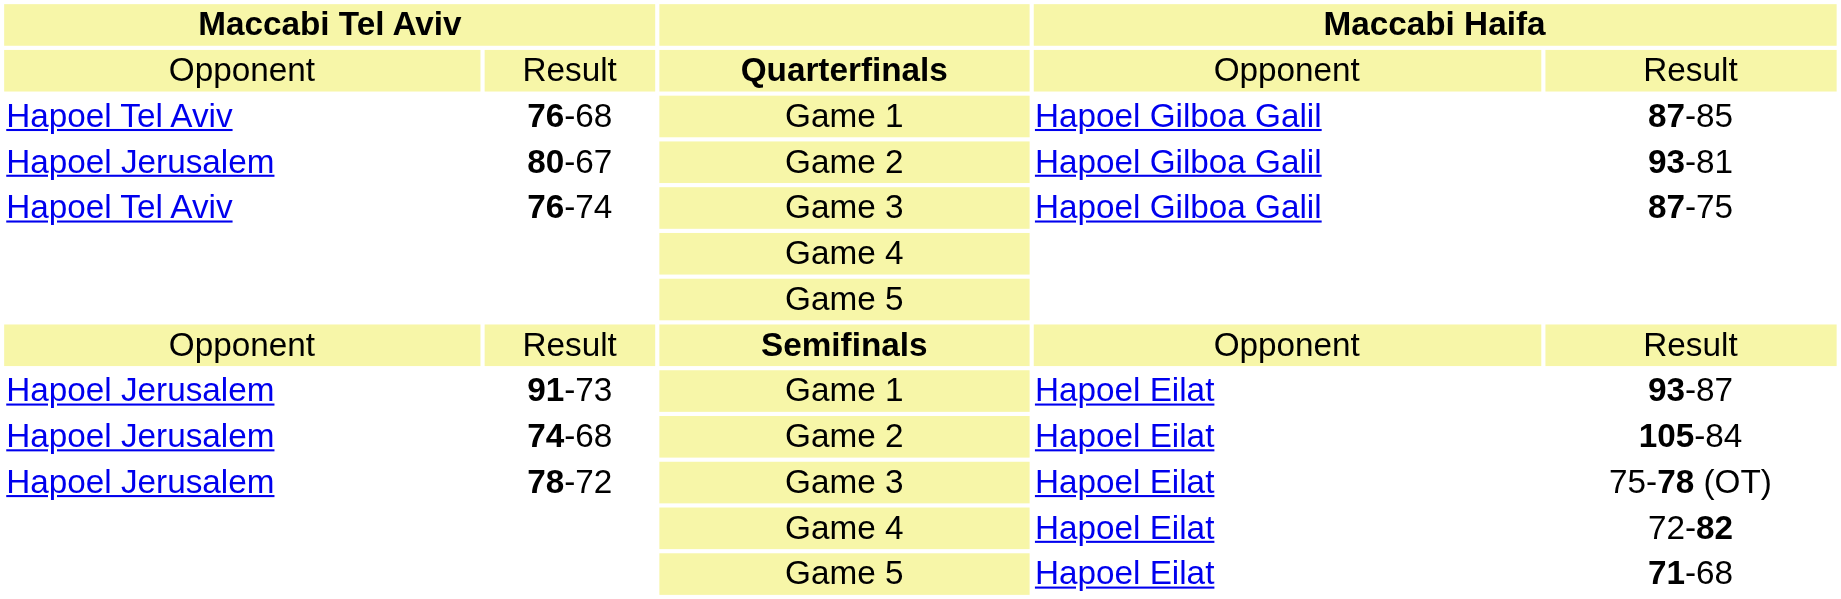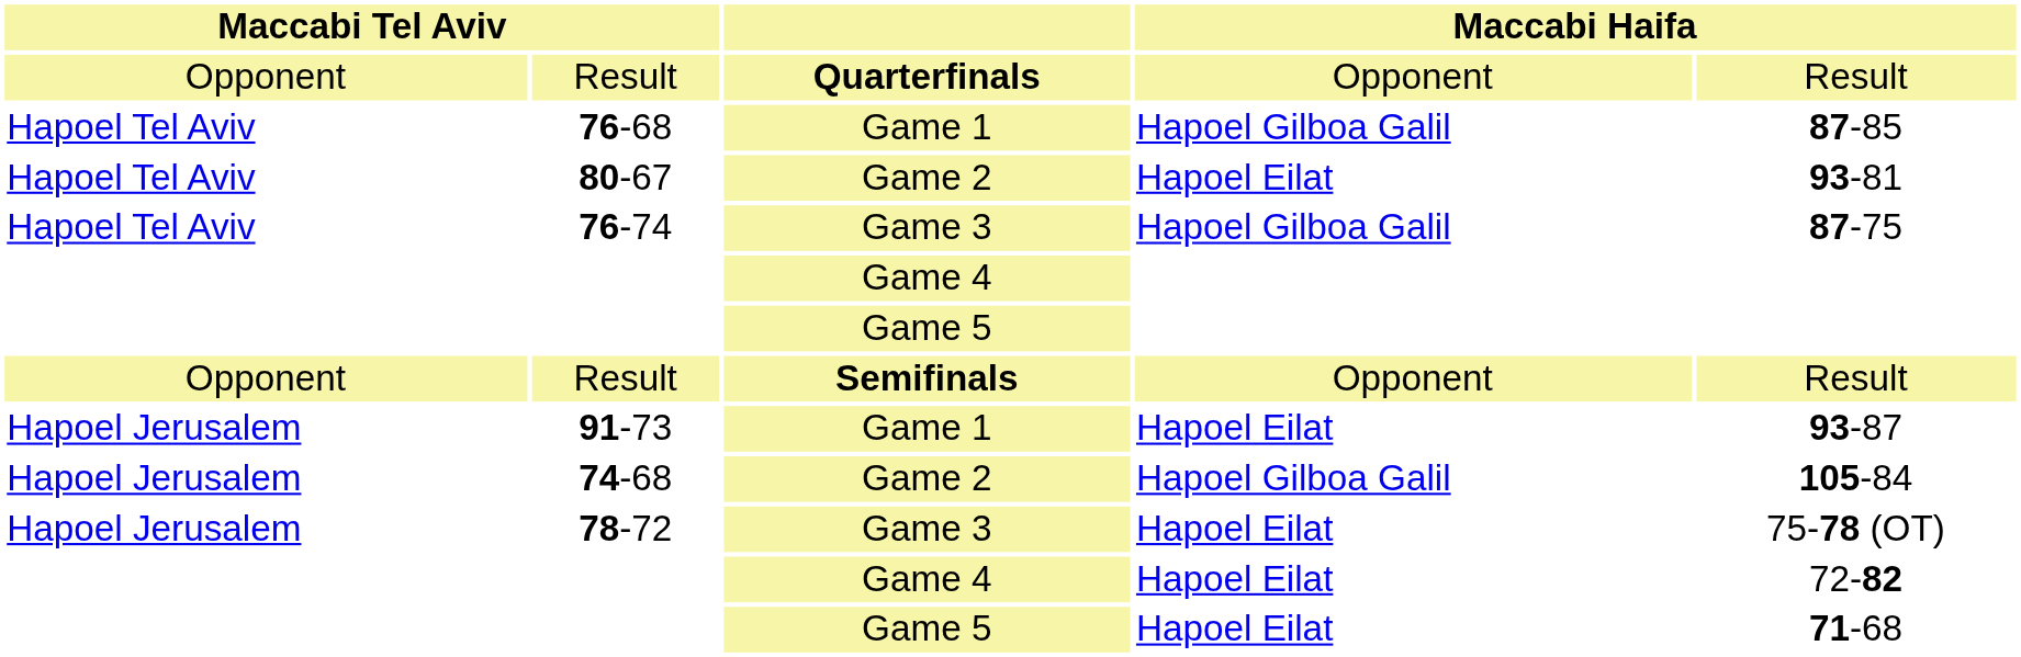80-67 | column 1: Hapoel Jerusalem -> Hapoel Tel Aviv
80-67 | column 4: Hapoel Gilboa Galil -> Hapoel Eilat
74-68 | column 4: Hapoel Eilat -> Hapoel Gilboa Galil
